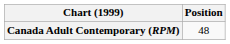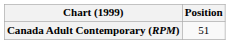Canada Adult Contemporary (RPM) | Position: 48 -> 51
